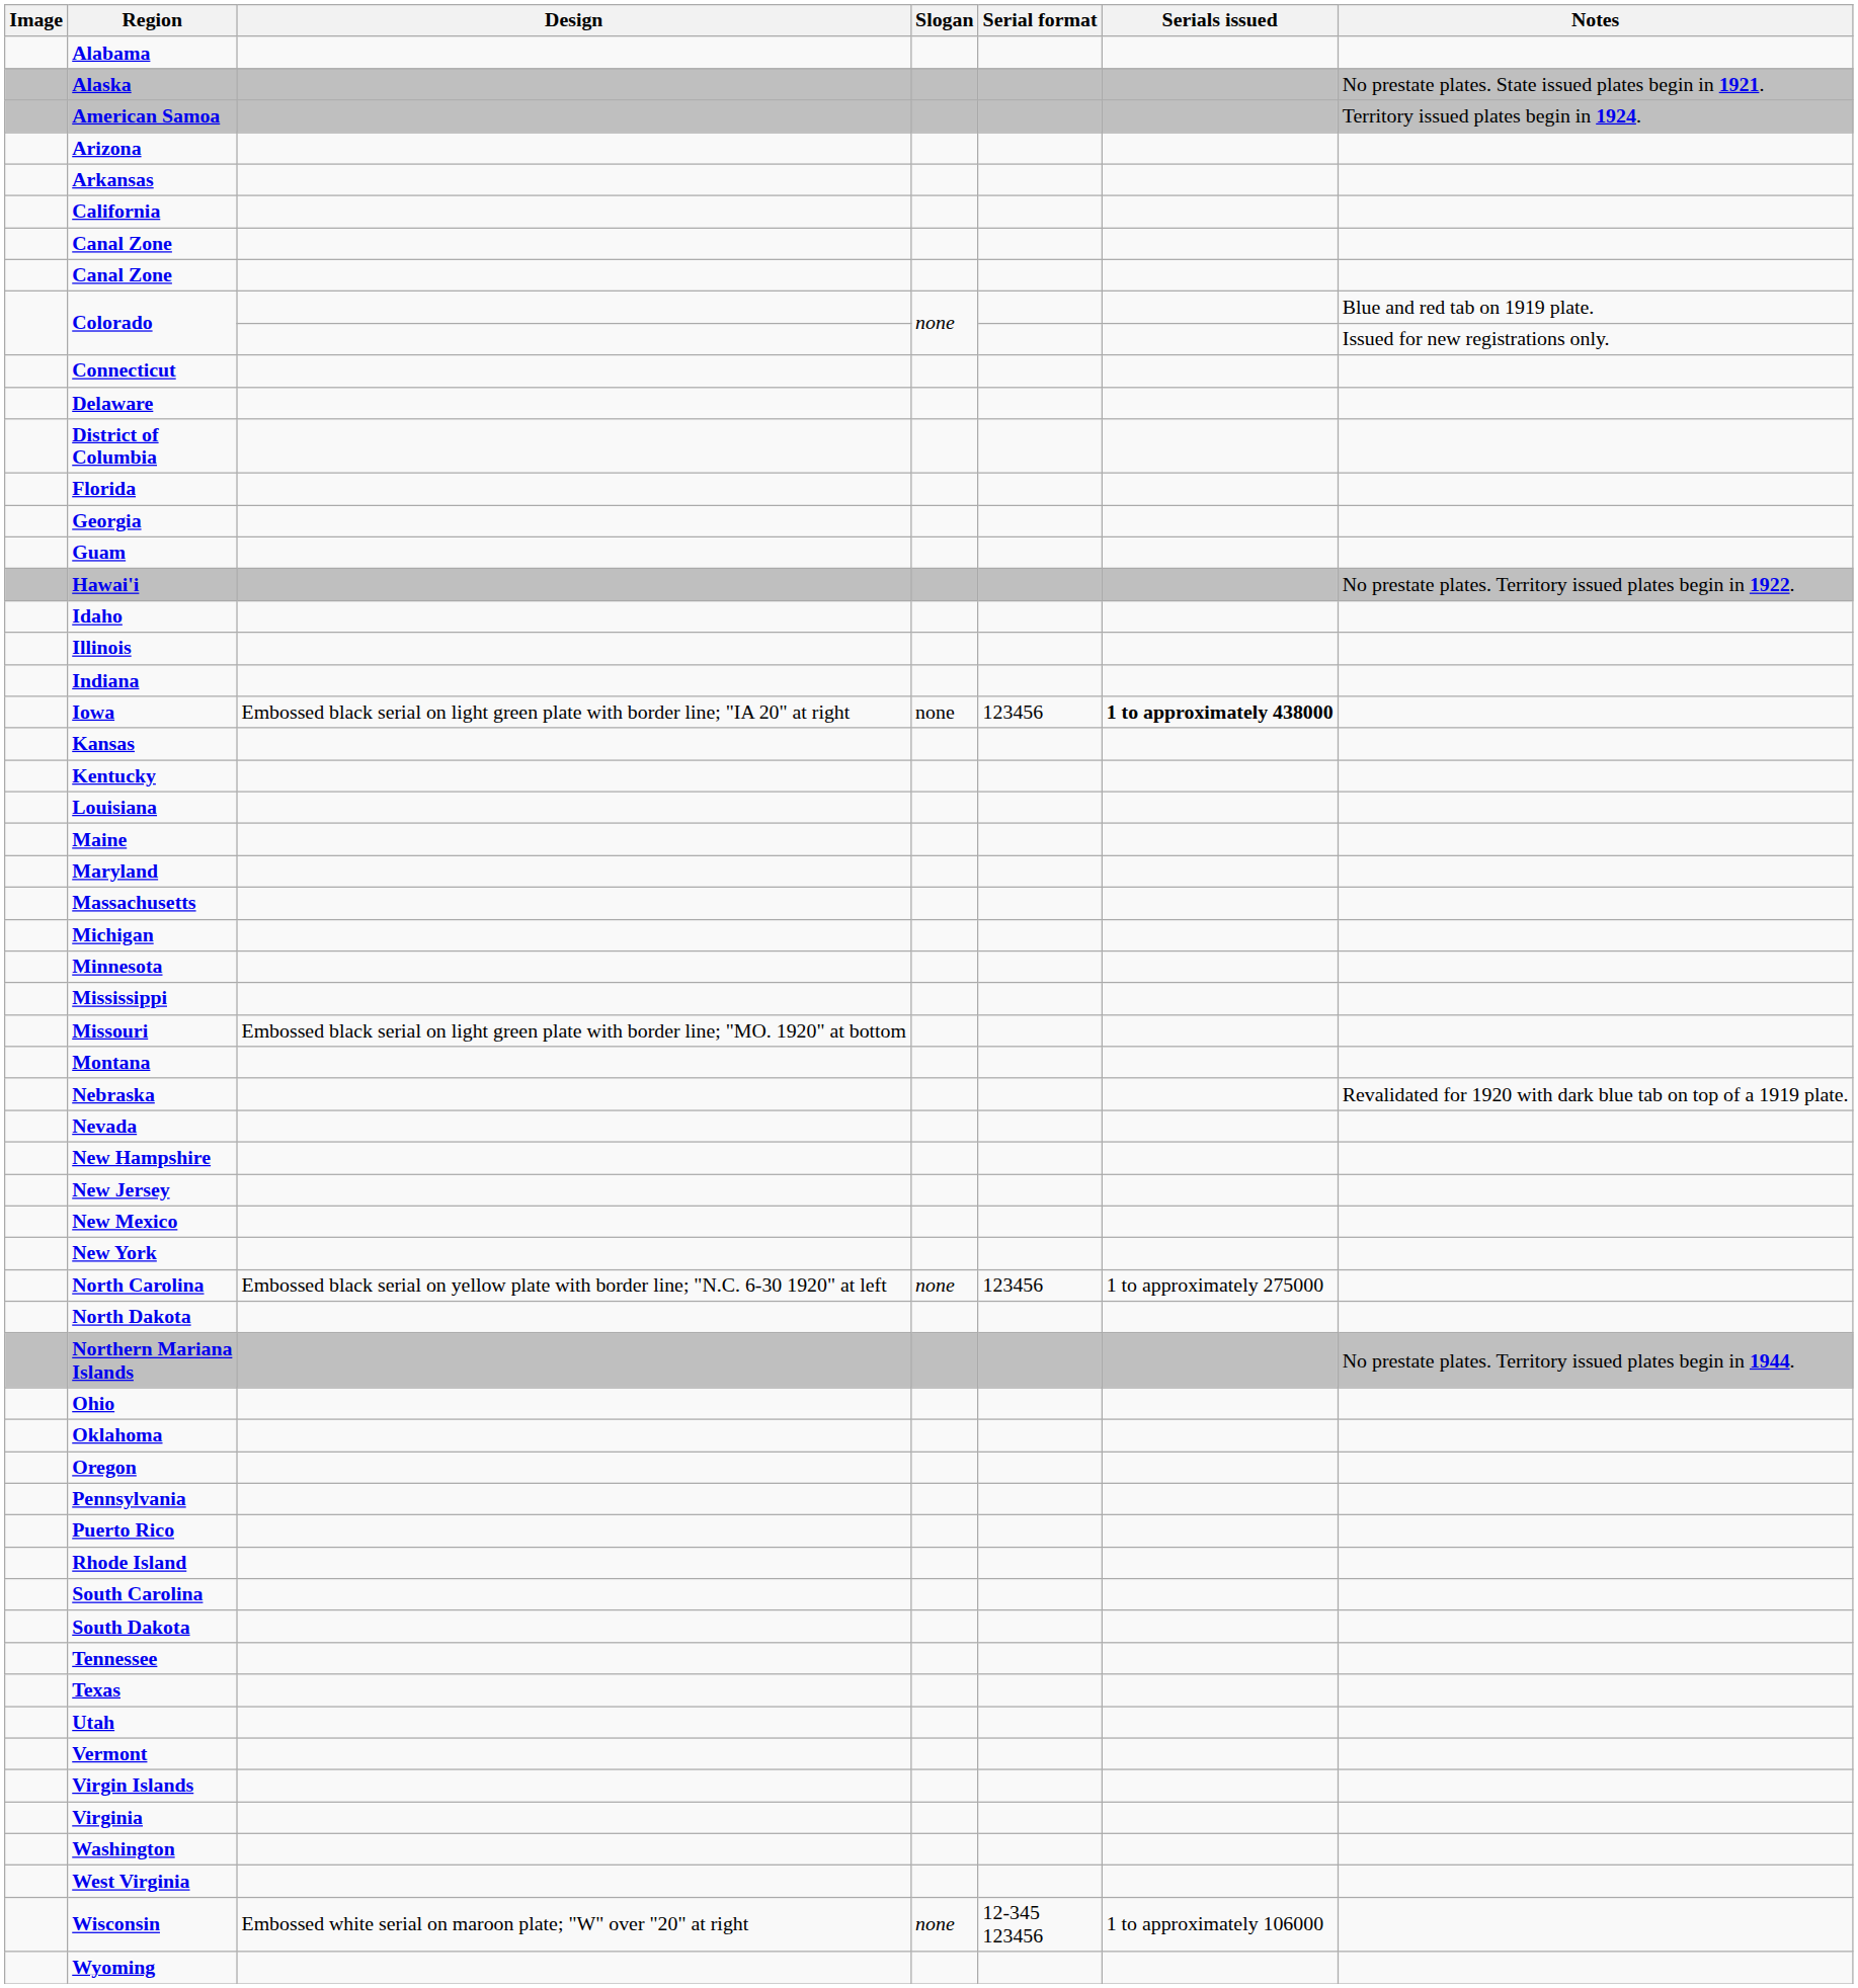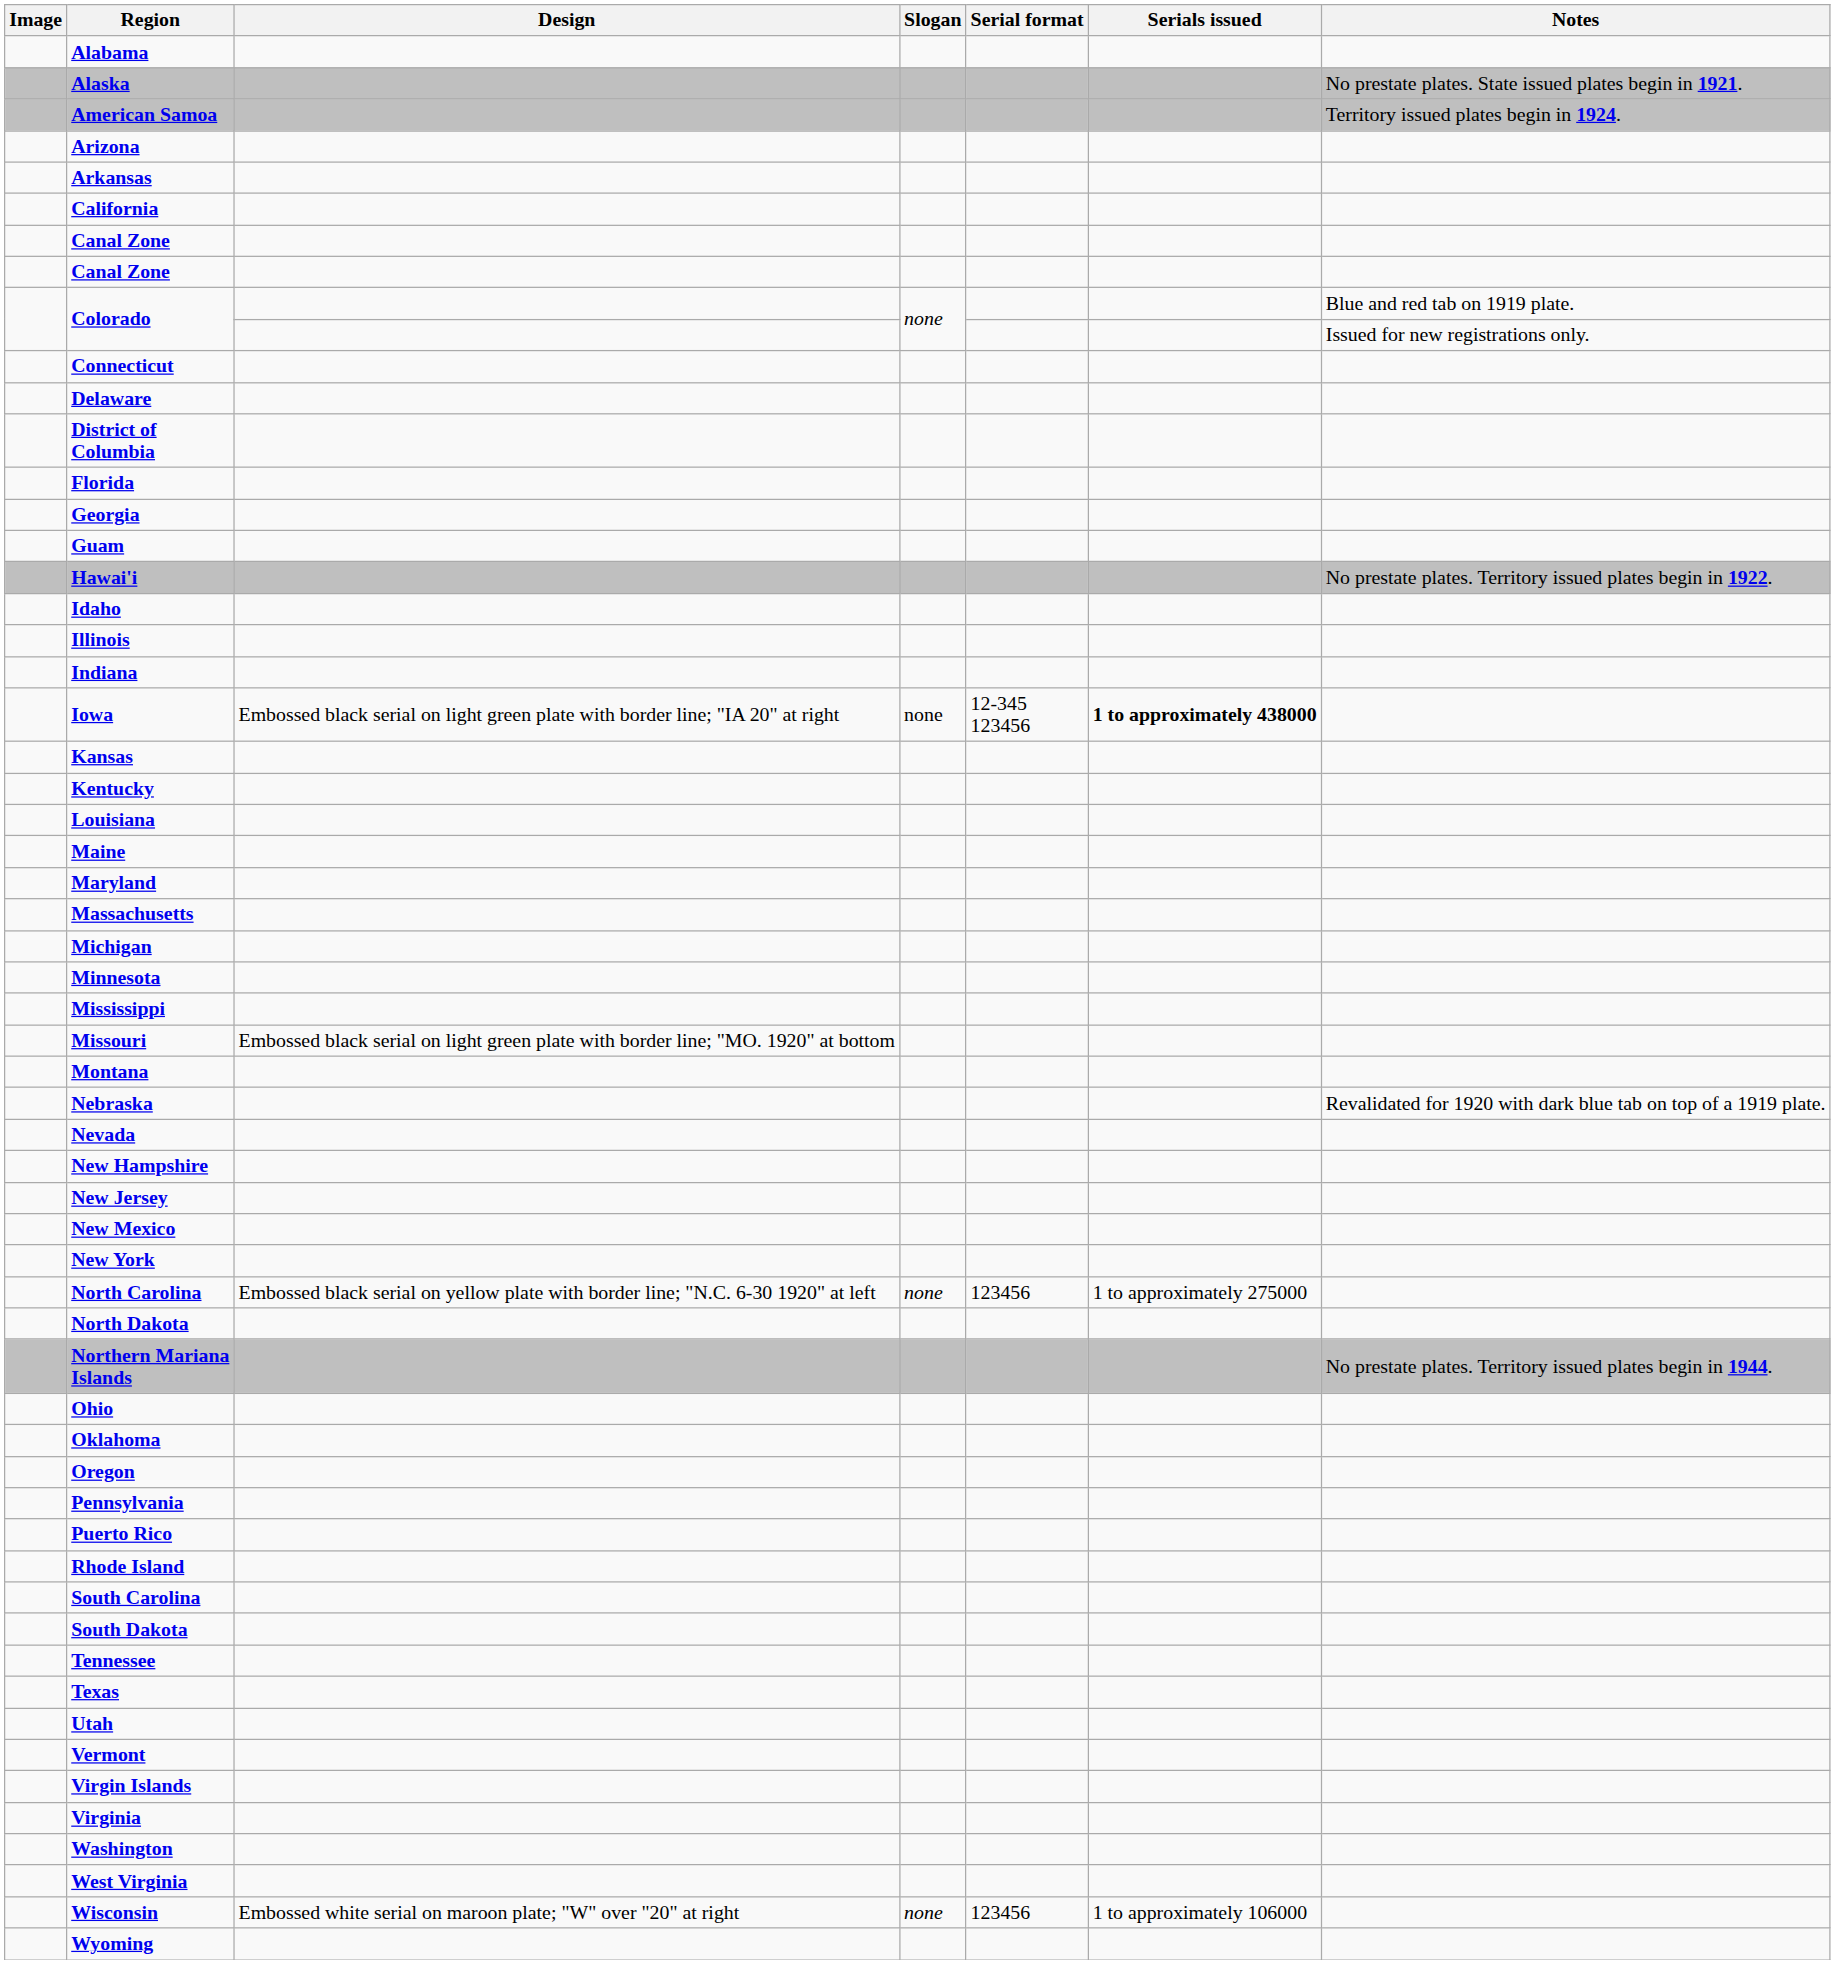Iowa | Serial format: 123456 -> 12-345 123456
Wisconsin | Serial format: 12-345 123456 -> 123456
